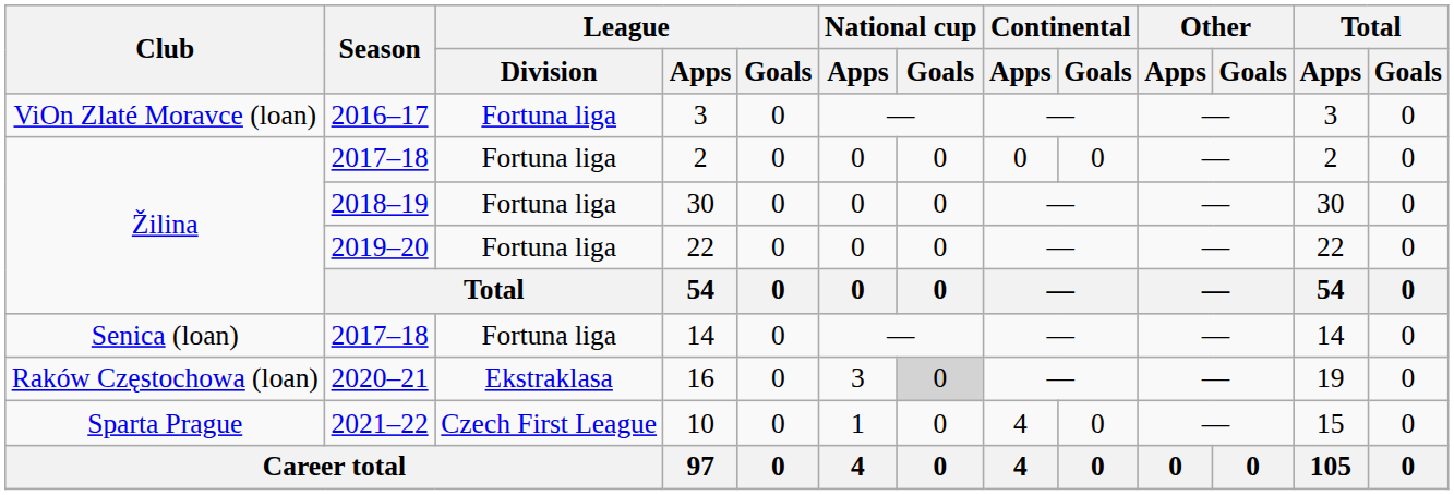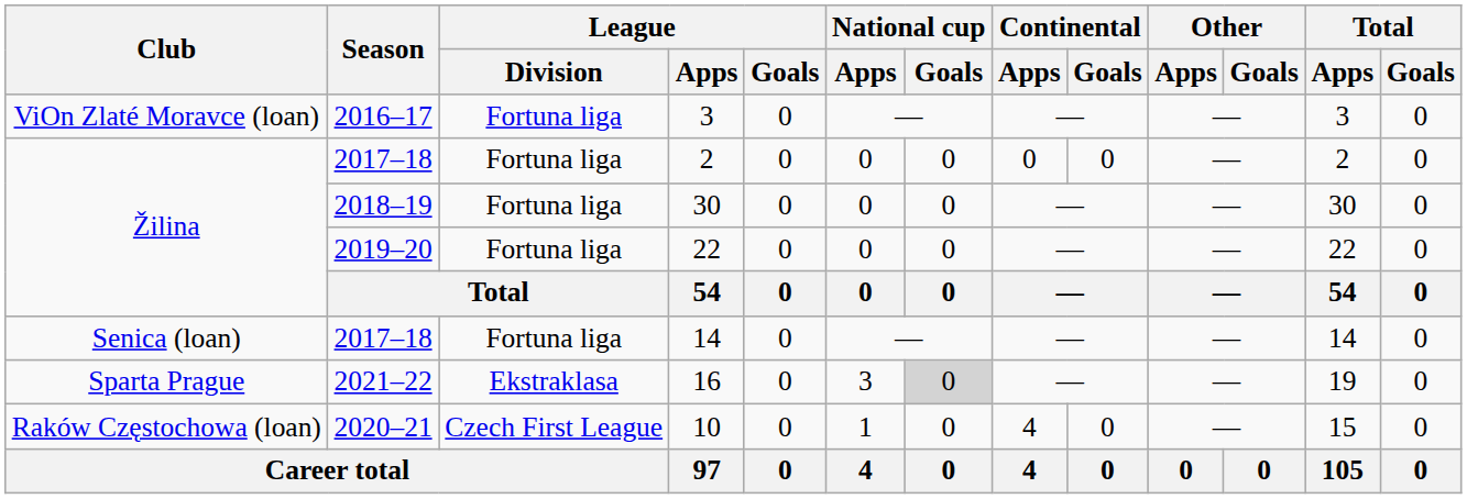16 | Club: Raków Częstochowa (loan) -> Sparta Prague
16 | Season: 2020–21 -> 2021–22
10 | Club: Sparta Prague -> Raków Częstochowa (loan)
10 | Season: 2021–22 -> 2020–21
